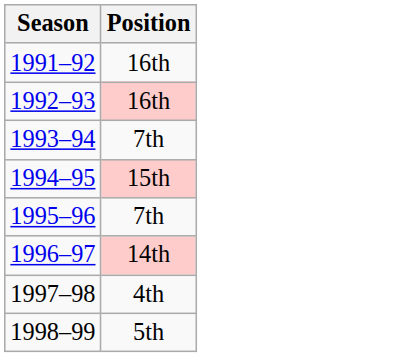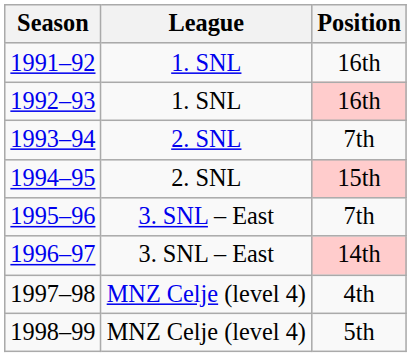+ column: League | 1. SNL | 1. SNL | 2. SNL | 2. SNL | 3. SNL – East | 3. SNL – East | MNZ Celje (level 4) | MNZ Celje (level 4)
